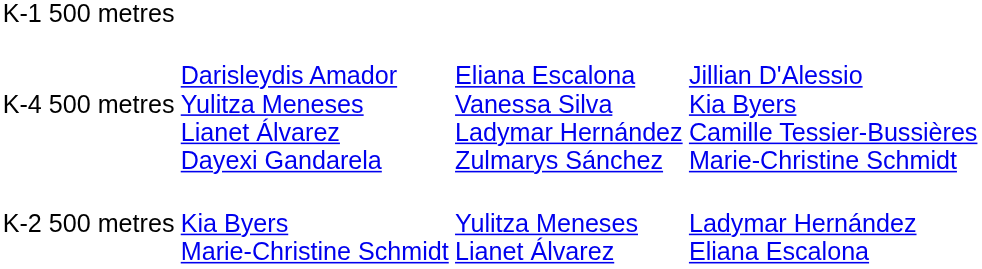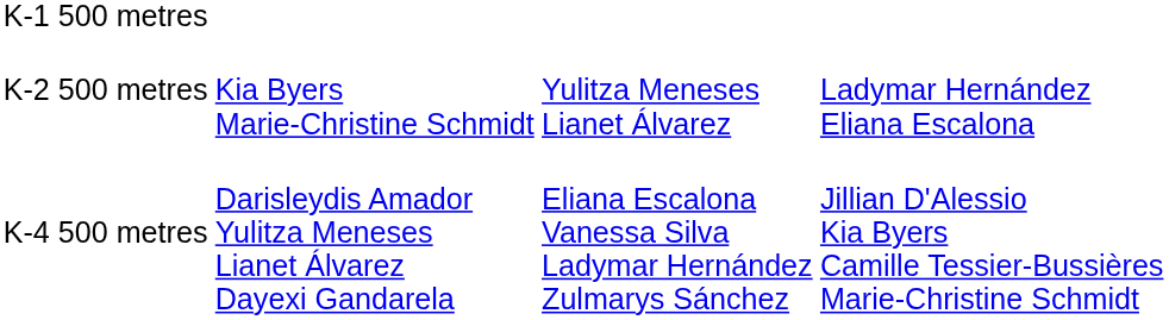rows swapped: K-2 500 metres <-> K-4 500 metres
